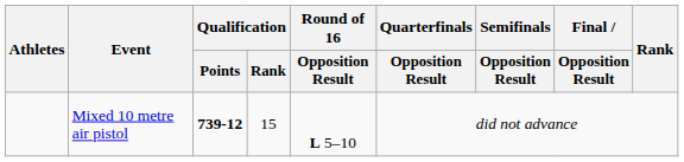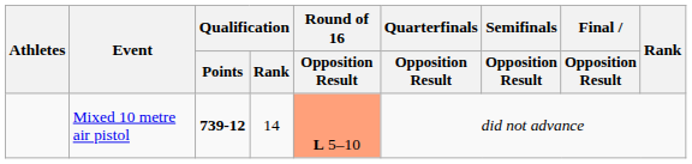Mixed 10 metre air pistol | Qualification / Rank: 15 -> 14
Mixed 10 metre air pistol | Round of 16 / Opposition Result: no background -> lightsalmon background
